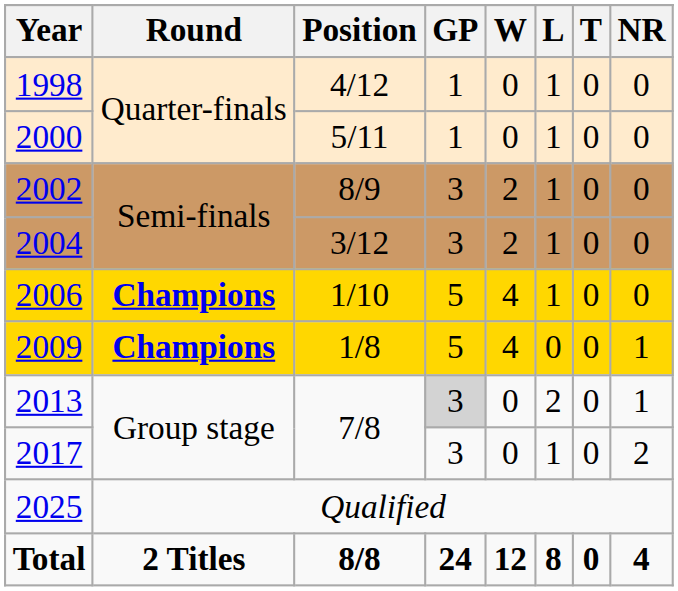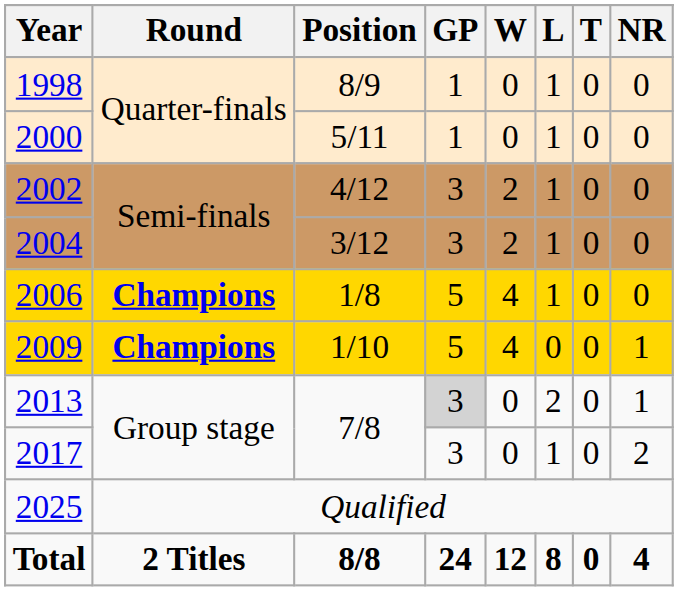1998 | Position: 4/12 -> 8/9
2002 | Position: 8/9 -> 4/12
2006 | Position: 1/10 -> 1/8
2009 | Position: 1/8 -> 1/10
